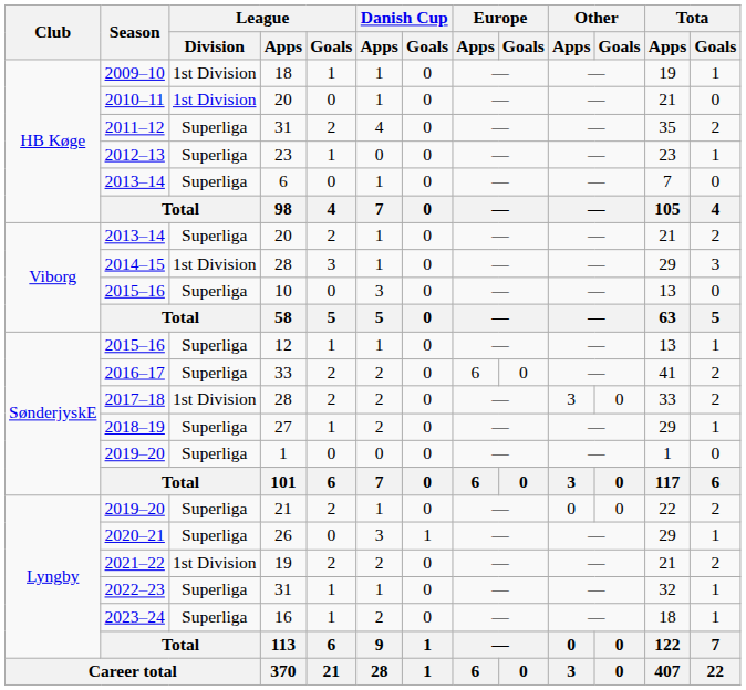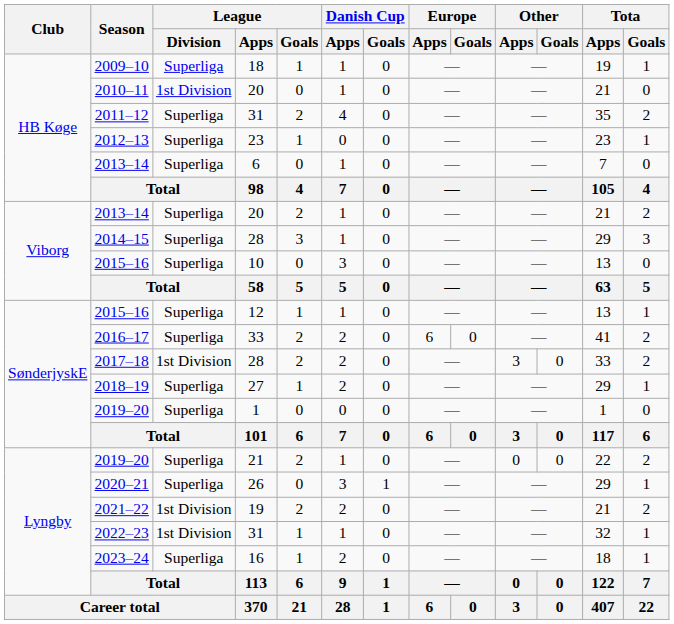2009–10 | League / Division: 1st Division -> Superliga
2014–15 | League / Division: 1st Division -> Superliga
2022–23 | League / Division: Superliga -> 1st Division
